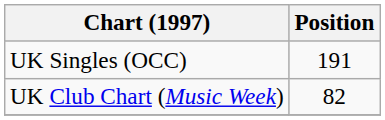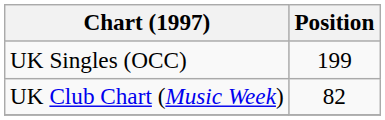UK Singles (OCC) | Position: 191 -> 199
